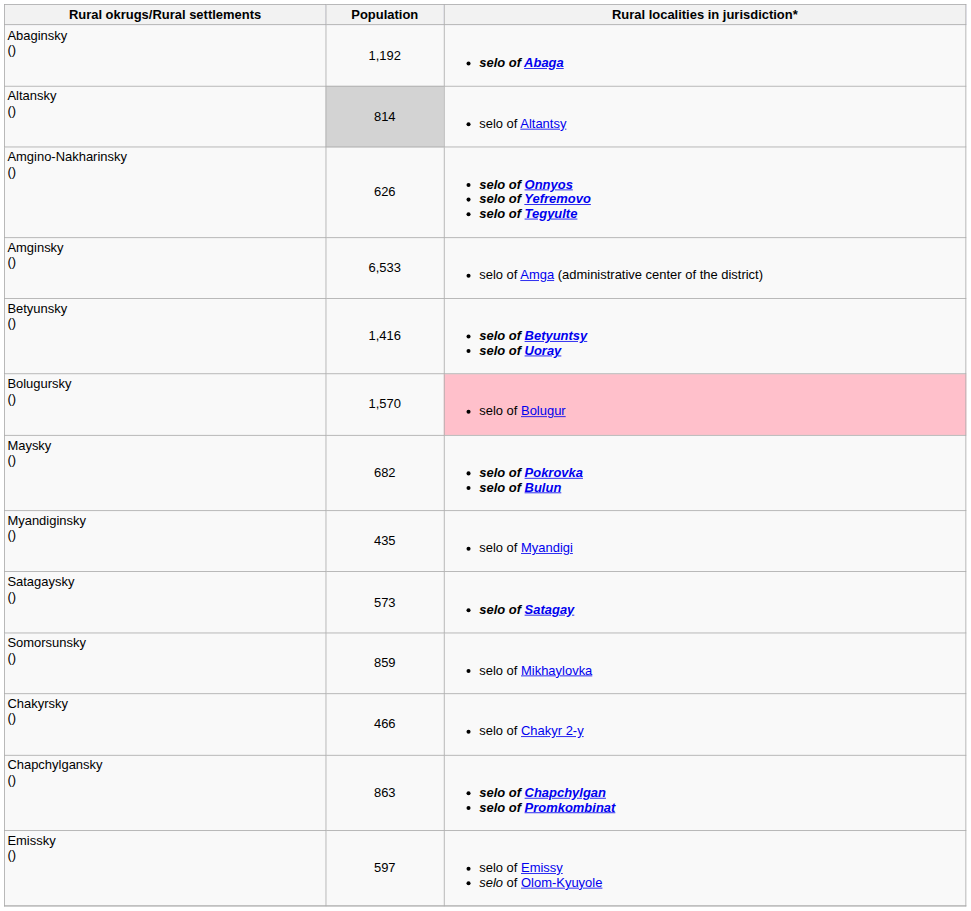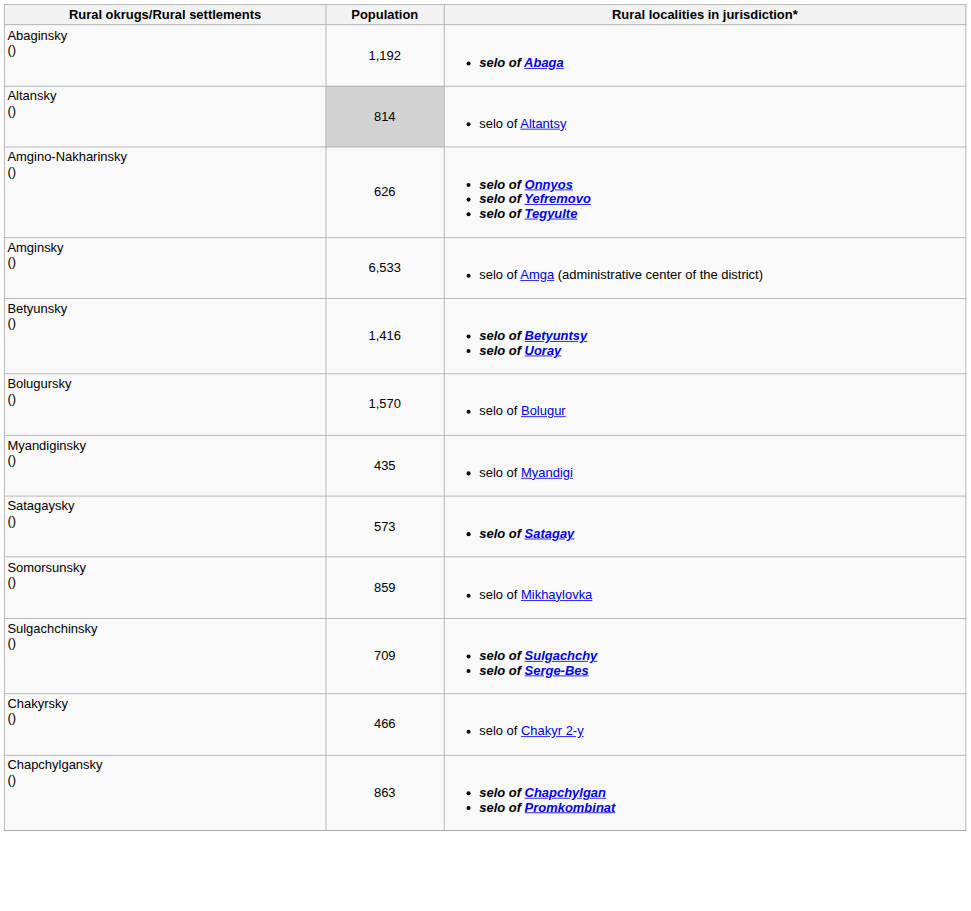Bolugursky () | Rural localities in jurisdiction*: pink background -> no background
- row: Maysky () | 682 | selo of Pokrovka selo of Bulun
+ row: Sulgachchinsky () | 709 | selo of Sulgachchy selo of Serge-Bes
- row: Emissky () | 597 | selo of Emissy selo of Olom-Kyuyole
